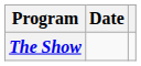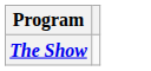- column: Date
